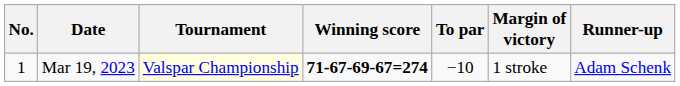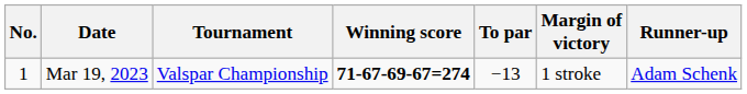Mar 19, 2023 | Tournament: lightyellow background -> no background
Mar 19, 2023 | To par: −10 -> −13
